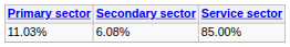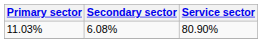11.03% | Service sector: 85.00% -> 80.90%
